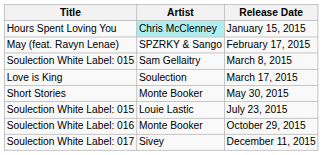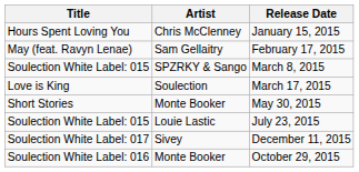January 15, 2015 | Artist: paleturquoise background -> no background
February 17, 2015 | Artist: SPZRKY & Sango -> Sam Gellaitry
March 8, 2015 | Artist: Sam Gellaitry -> SPZRKY & Sango
rows swapped: October 29, 2015 <-> December 11, 2015
